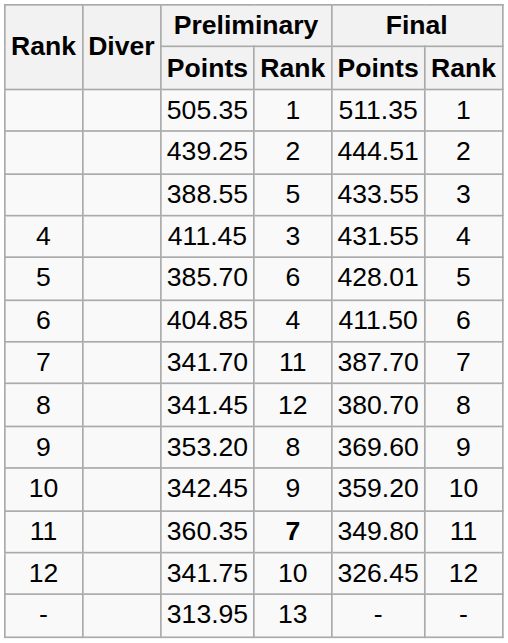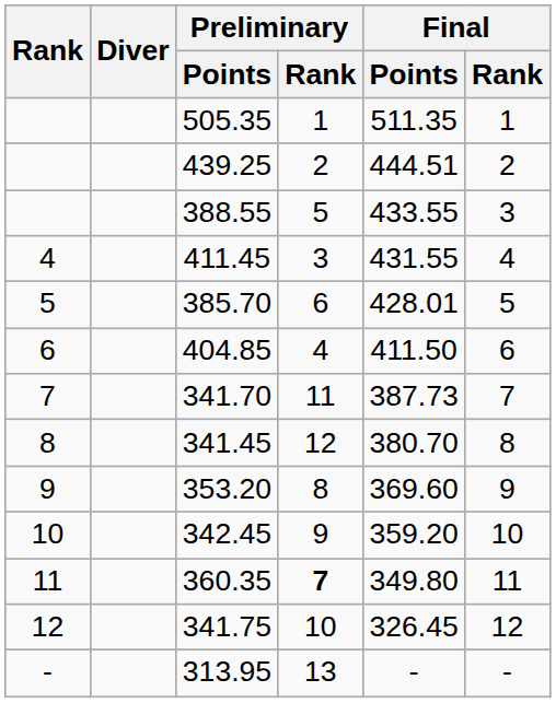341.70 | Final / Points: 387.70 -> 387.73
